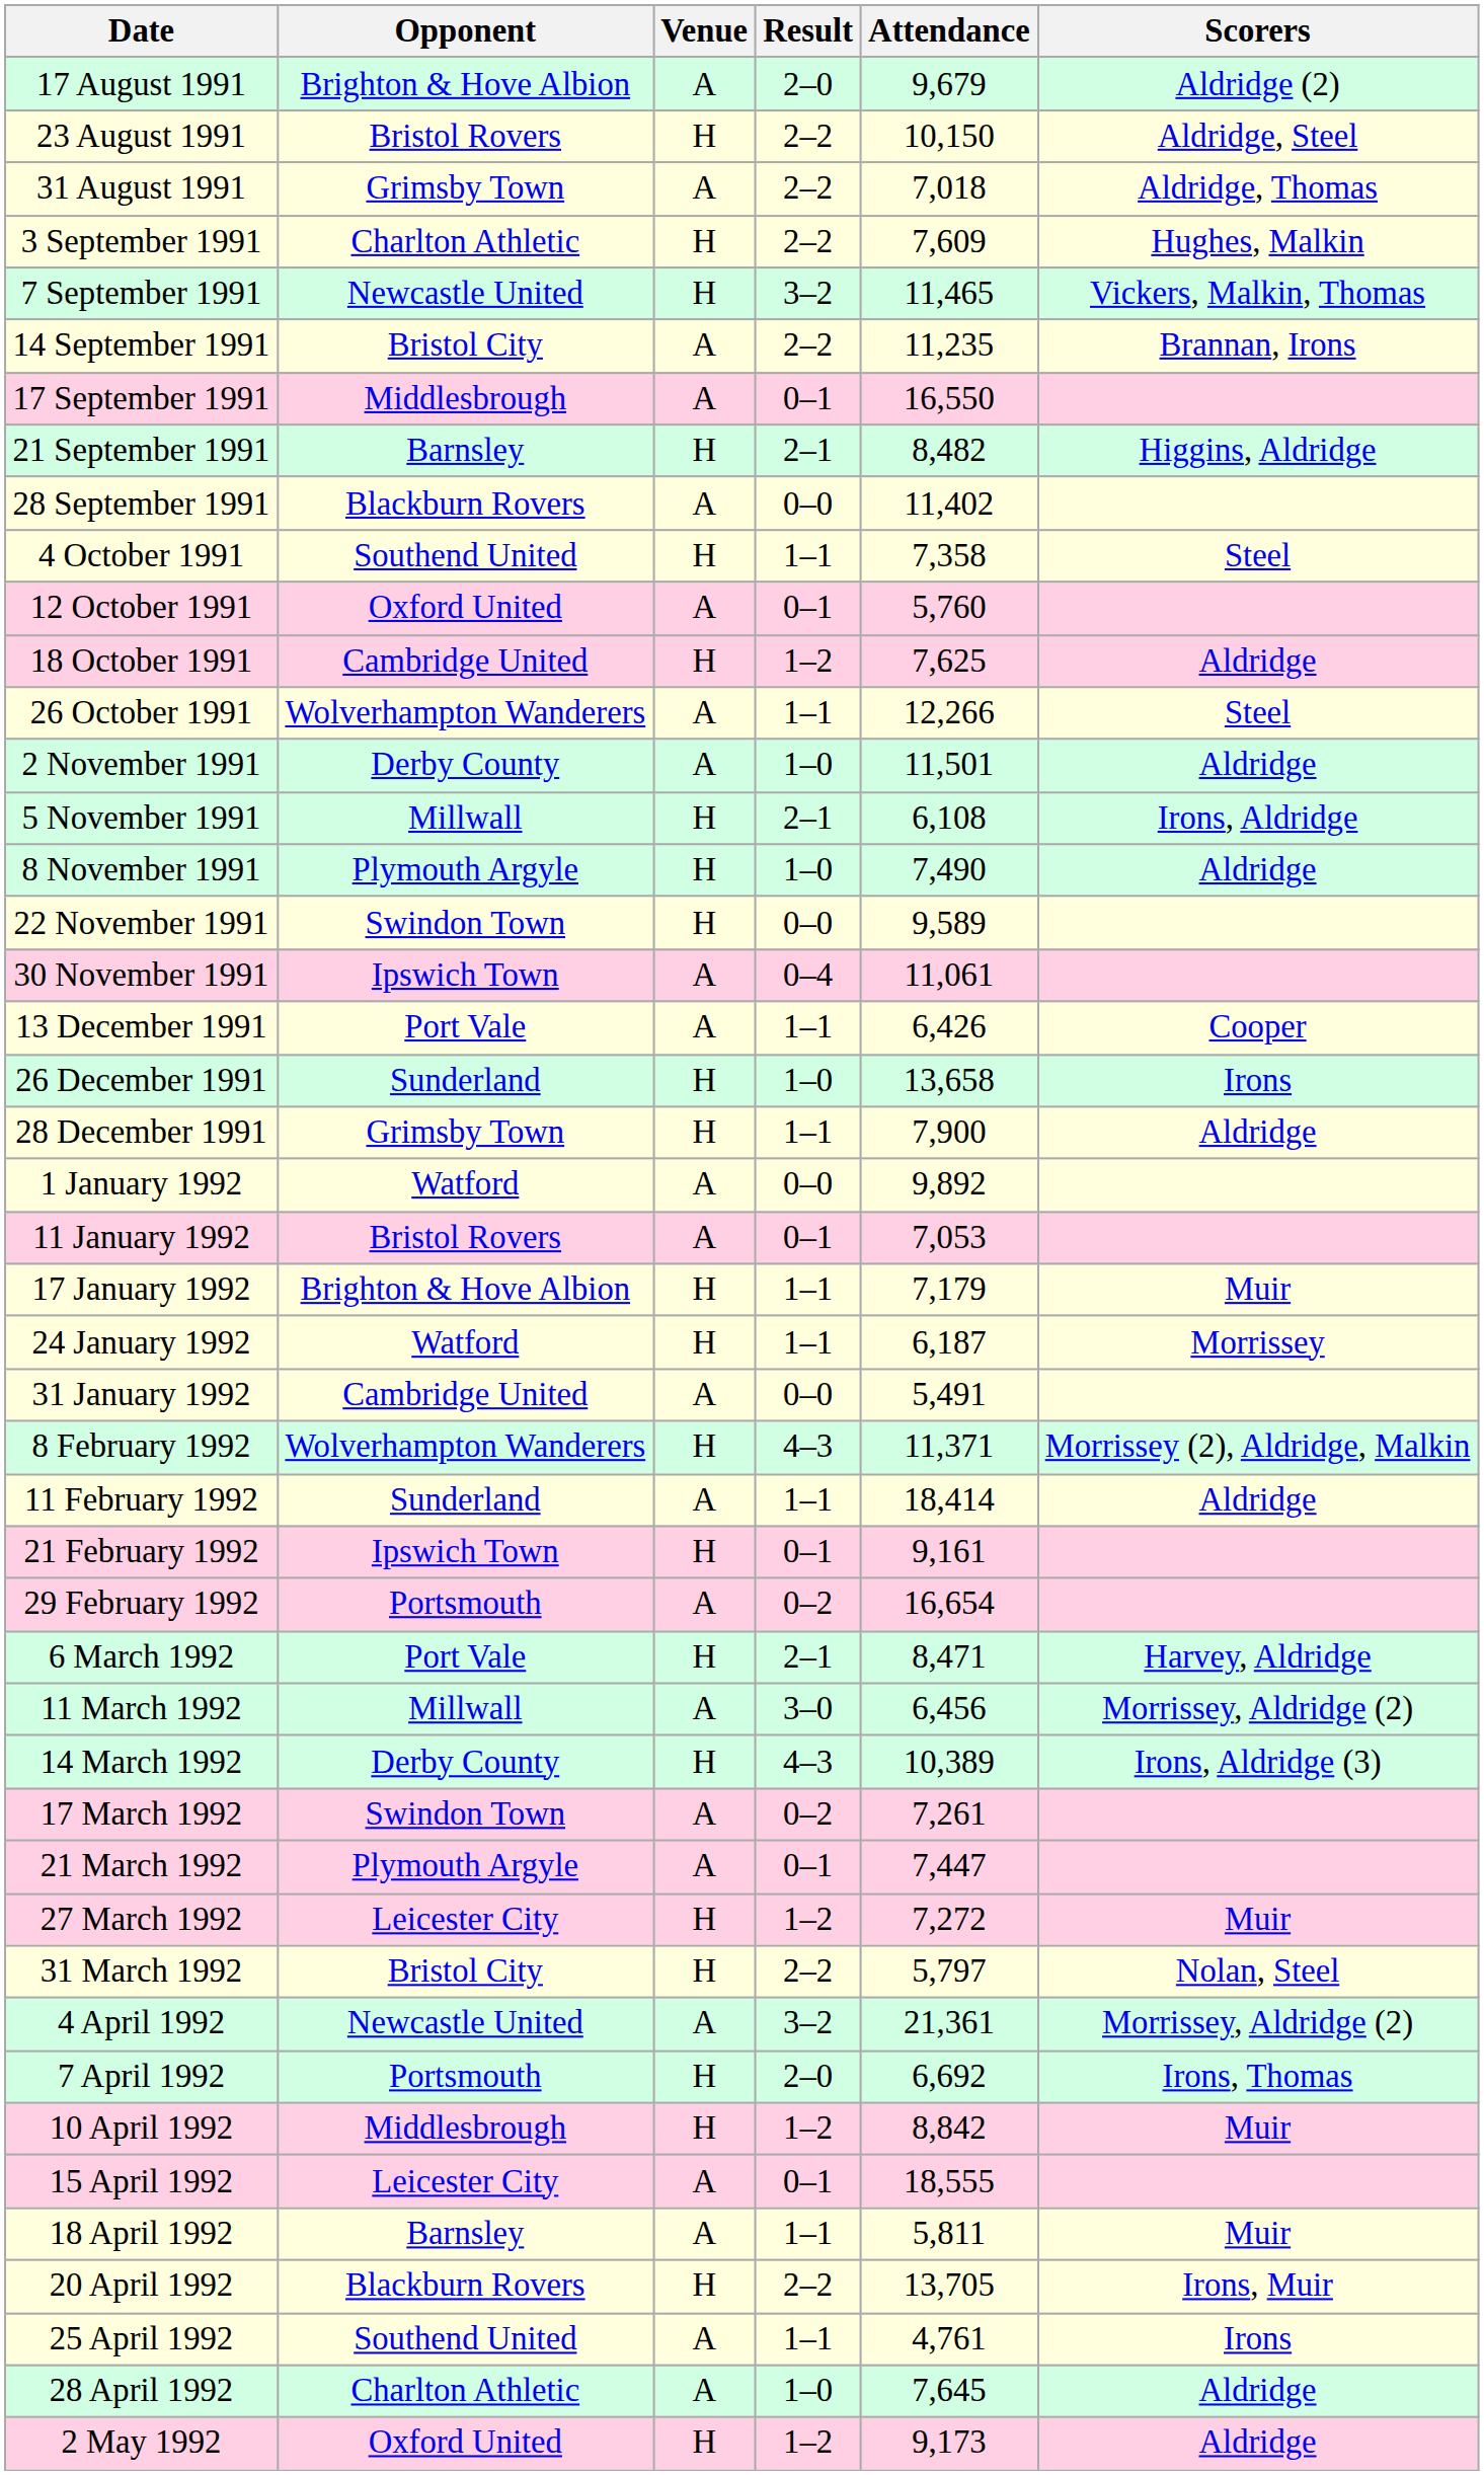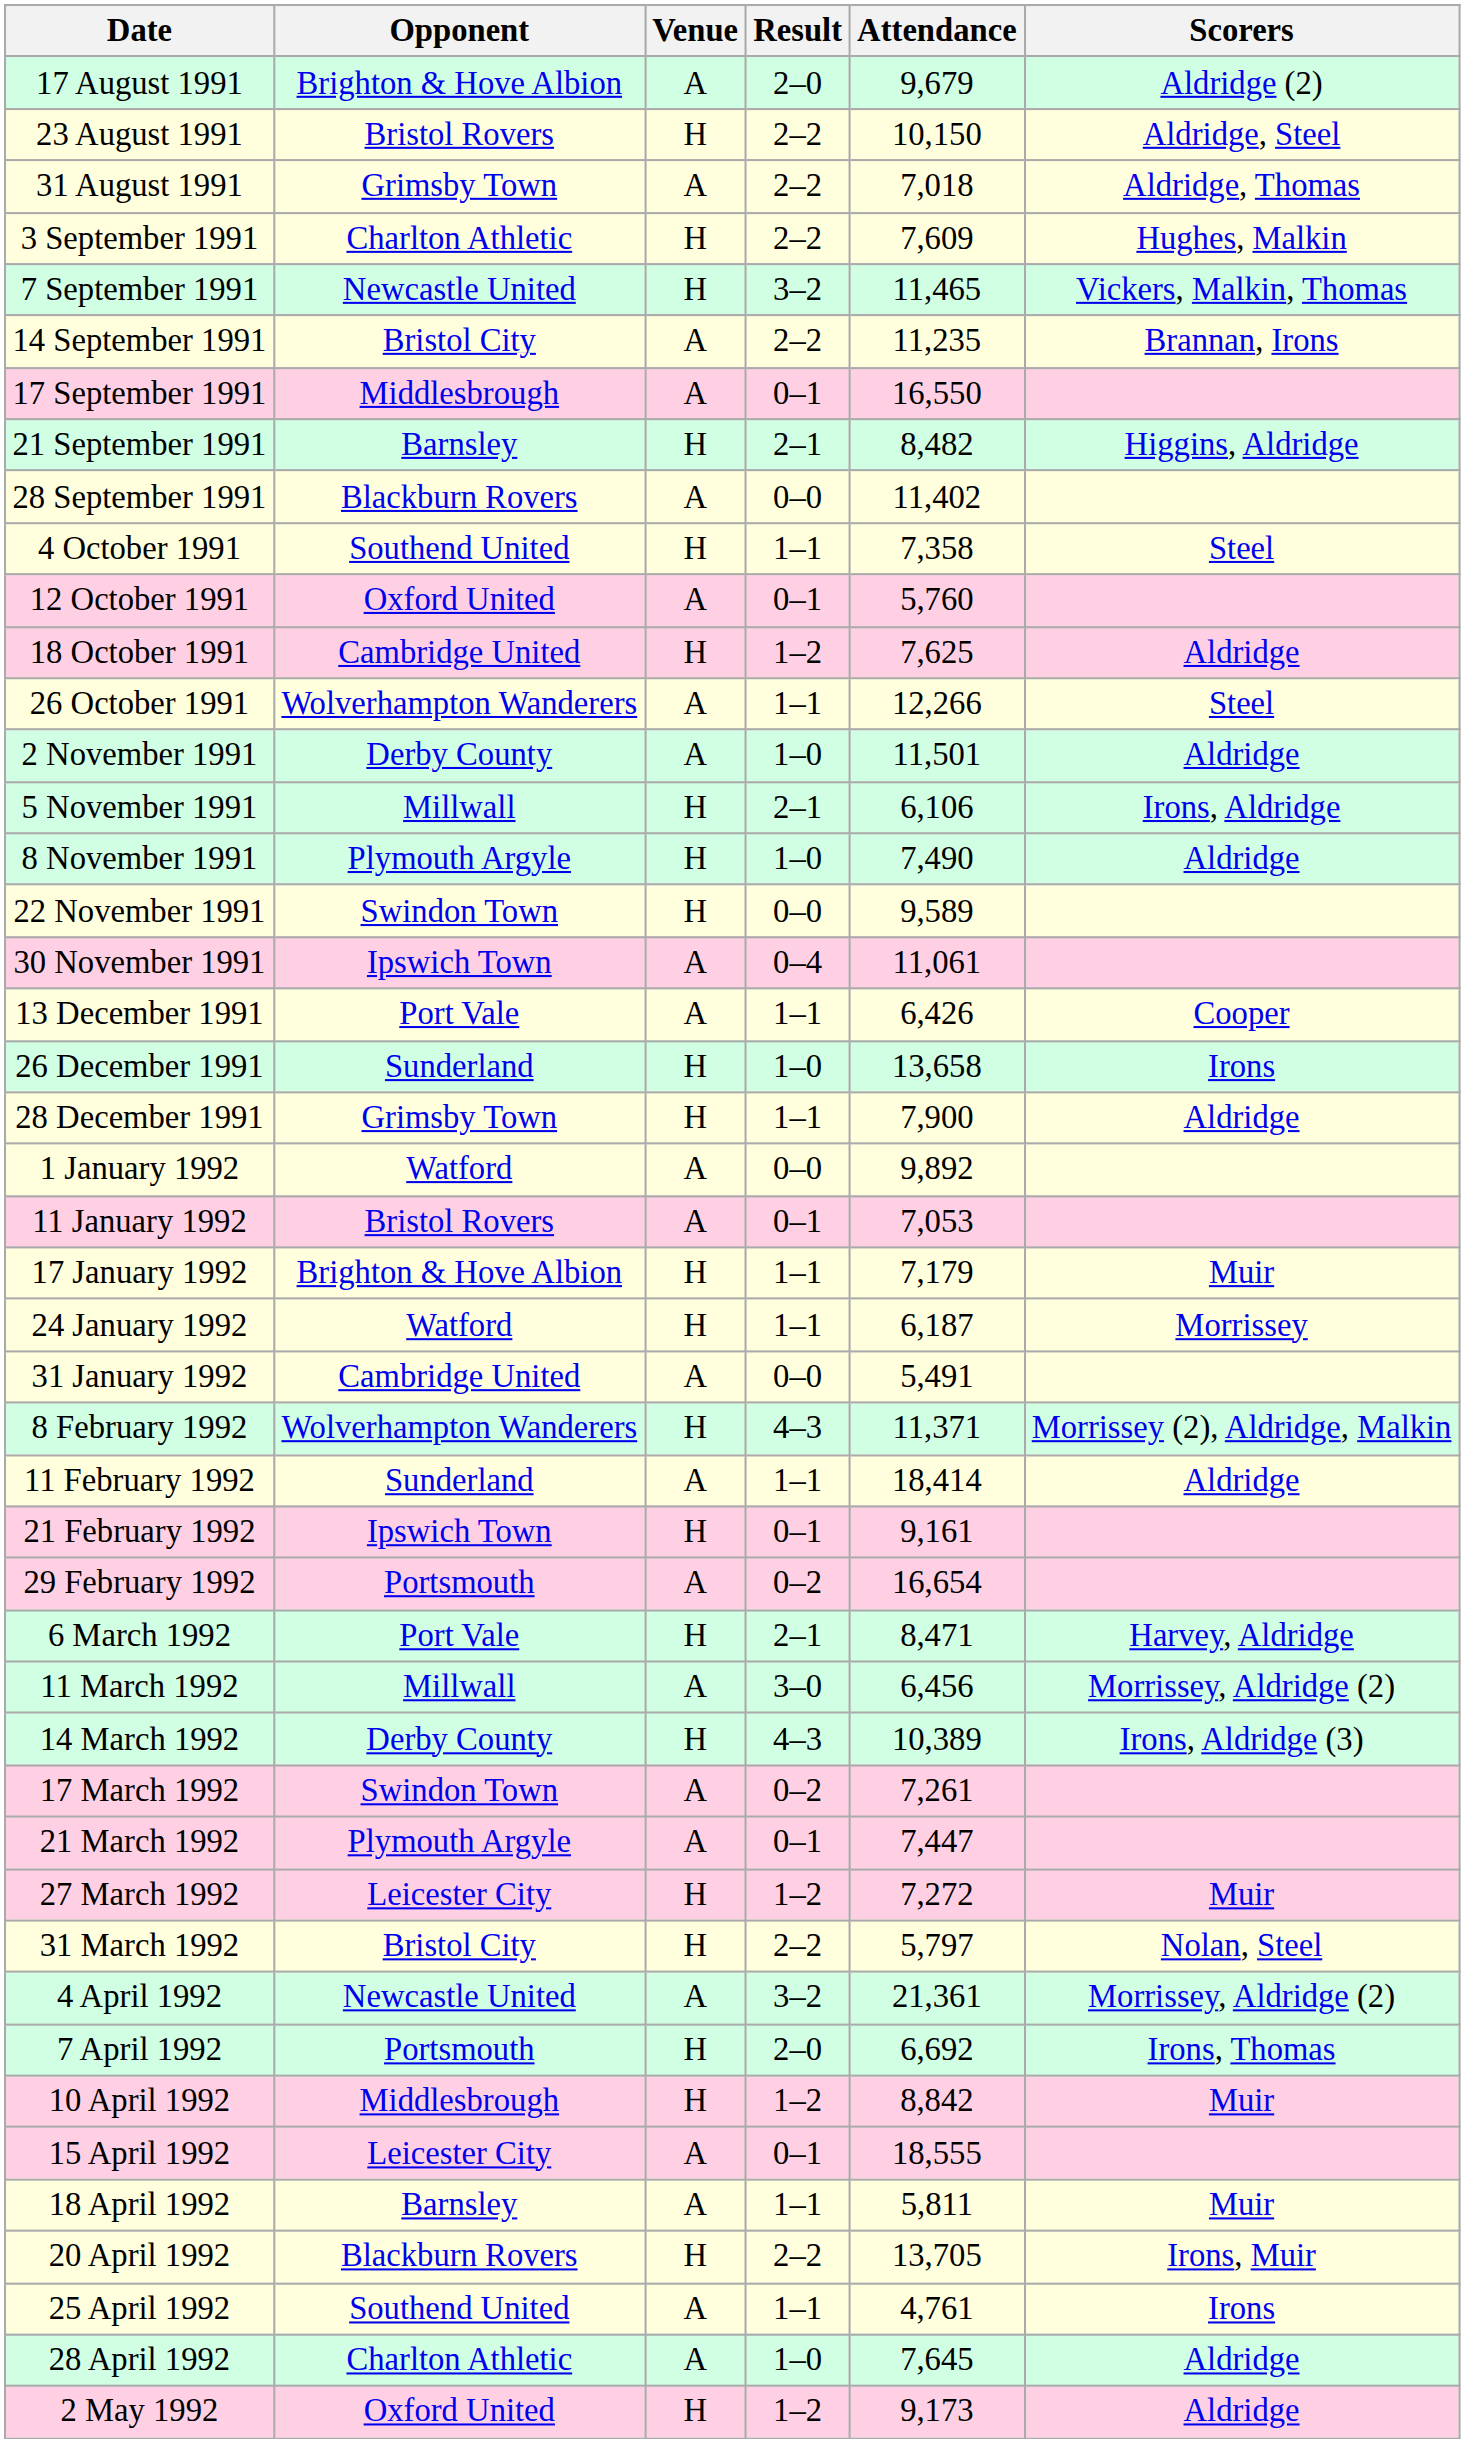5 November 1991 | Attendance: 6,108 -> 6,106
